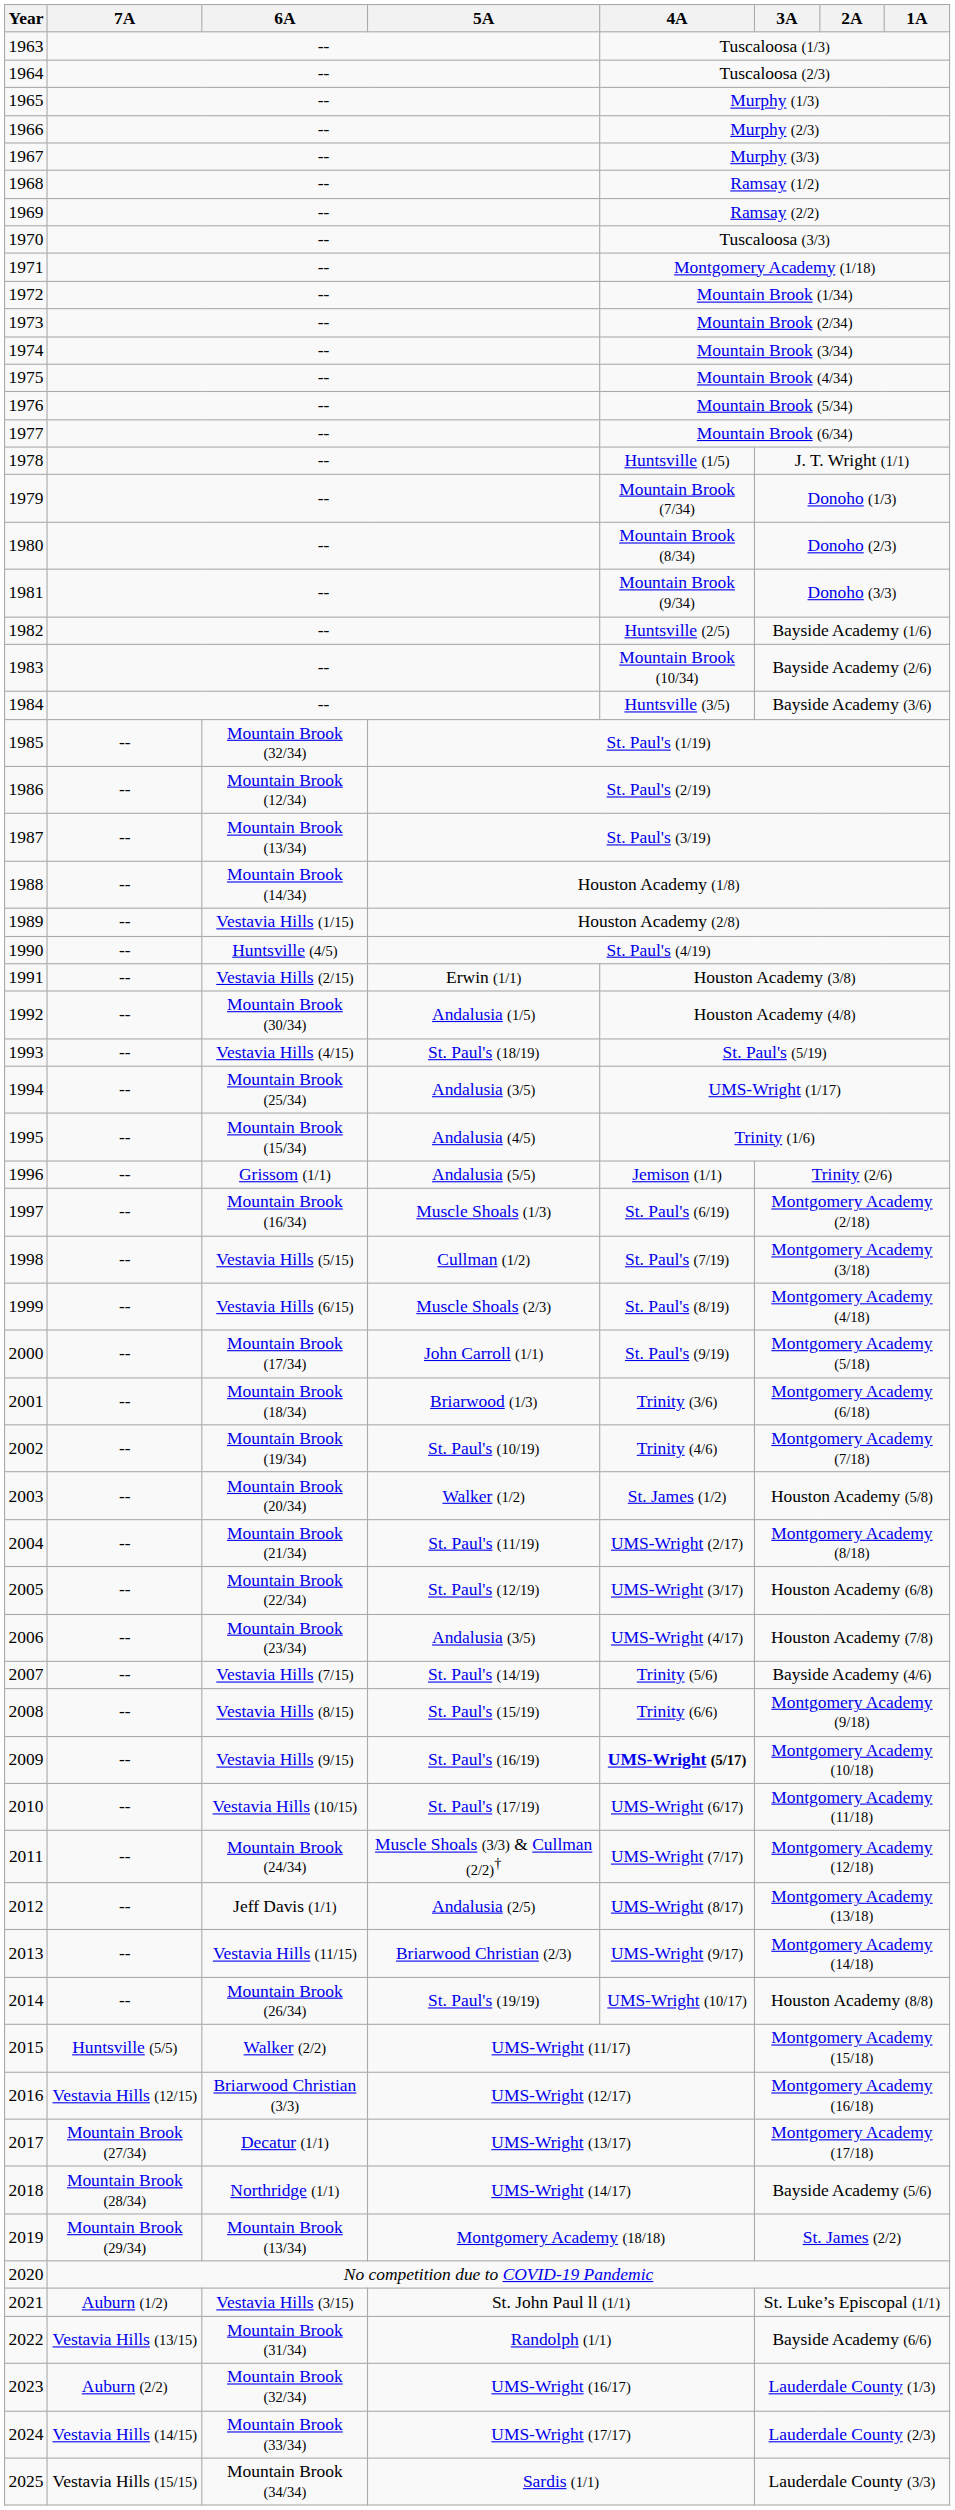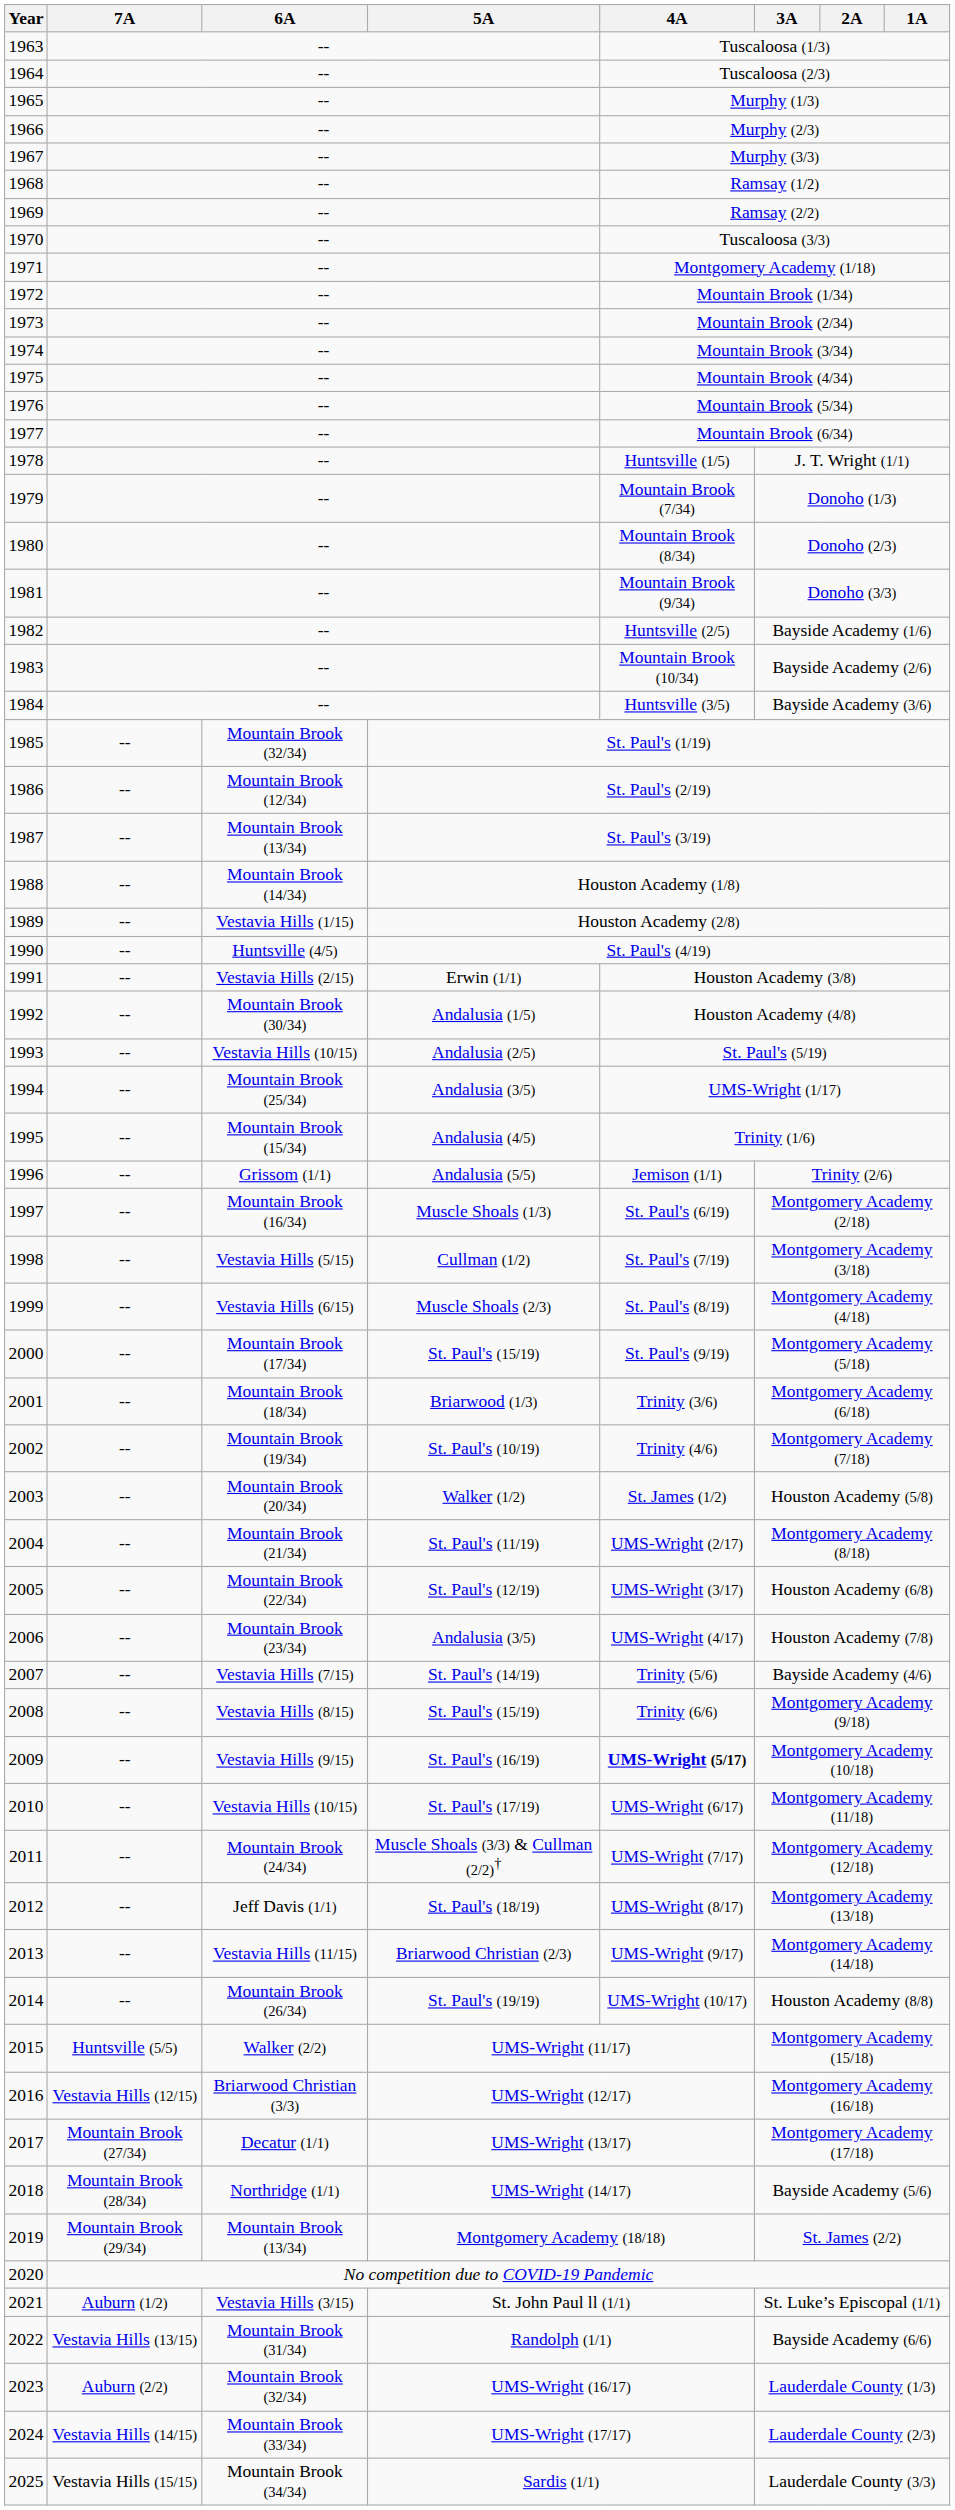1993 | 6A: Vestavia Hills (4/15) -> Vestavia Hills (10/15)
1993 | 5A: St. Paul's (18/19) -> Andalusia (2/5)
2000 | 5A: John Carroll (1/1) -> St. Paul's (15/19)
2012 | 5A: Andalusia (2/5) -> St. Paul's (18/19)
